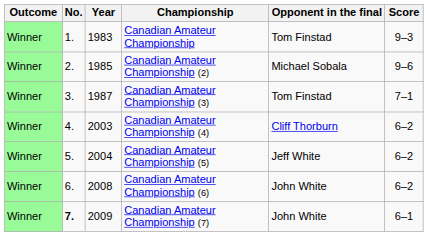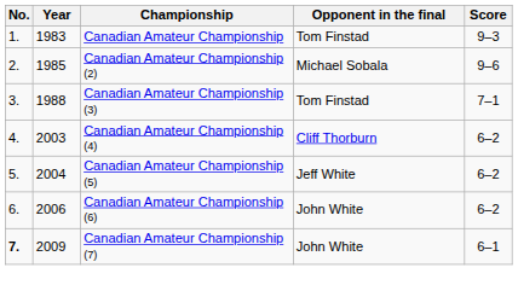- column: Outcome | Winner | Winner | Winner | Winner | Winner | Winner | Winner
Canadian Amateur Championship (3) | Year: 1987 -> 1988
Canadian Amateur Championship (6) | Year: 2008 -> 2006
